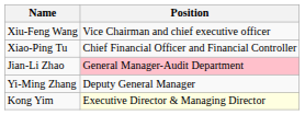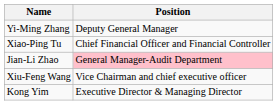rows swapped: Xiu-Feng Wang <-> Yi-Ming Zhang
Kong Yim | Position: lightyellow background -> no background
